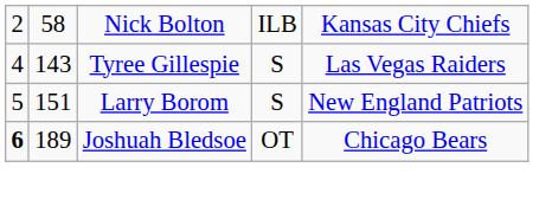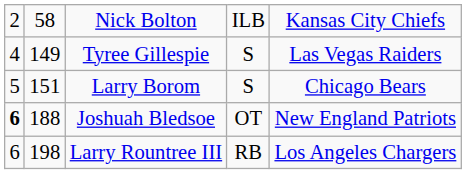Tyree Gillespie | column 2: 143 -> 149
Larry Borom | column 5: New England Patriots -> Chicago Bears
Joshuah Bledsoe | column 2: 189 -> 188
Joshuah Bledsoe | column 5: Chicago Bears -> New England Patriots
+ row: 6 | 198 | Larry Rountree III | RB | Los Angeles Chargers
